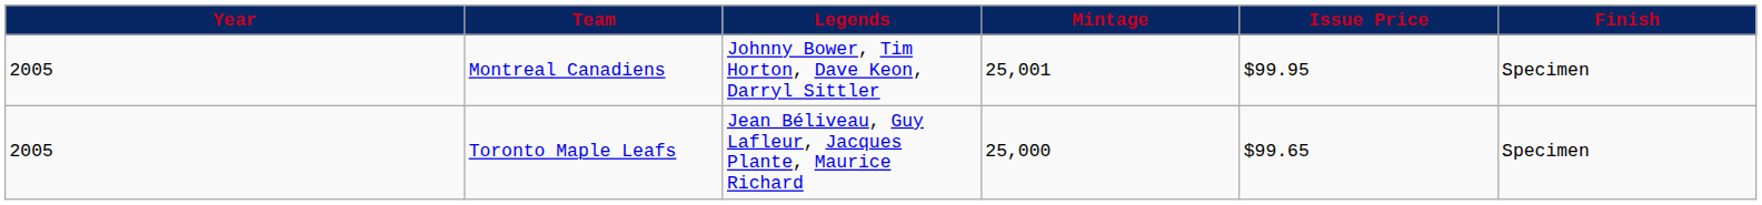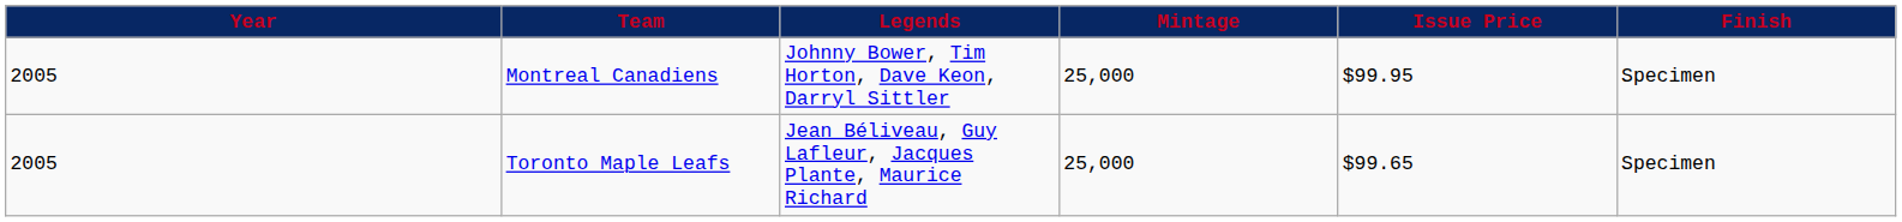Montreal Canadiens | Mintage: 25,001 -> 25,000
